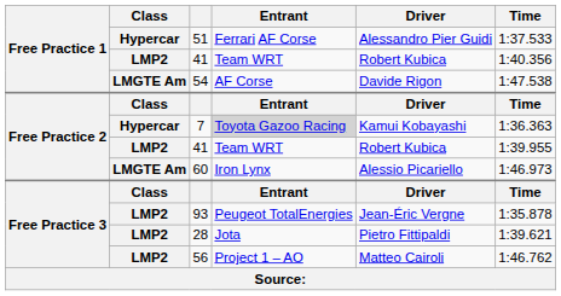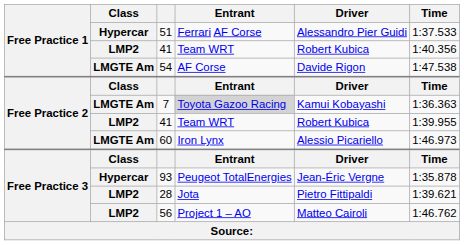7 | Class: Hypercar -> LMGTE Am
93 | Class: LMP2 -> Hypercar
